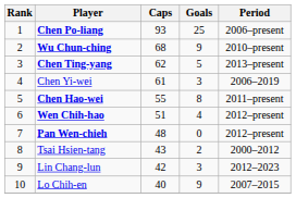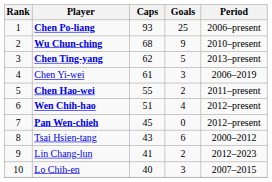Chen Hao-wei | Goals: 8 -> 2
Pan Wen-chieh | Caps: 48 -> 45
Tsai Hsien-tang | Goals: 2 -> 6
Lin Chang-lun | Caps: 42 -> 41
Lin Chang-lun | Goals: 3 -> 2
Lo Chih-en | Goals: 9 -> 3
